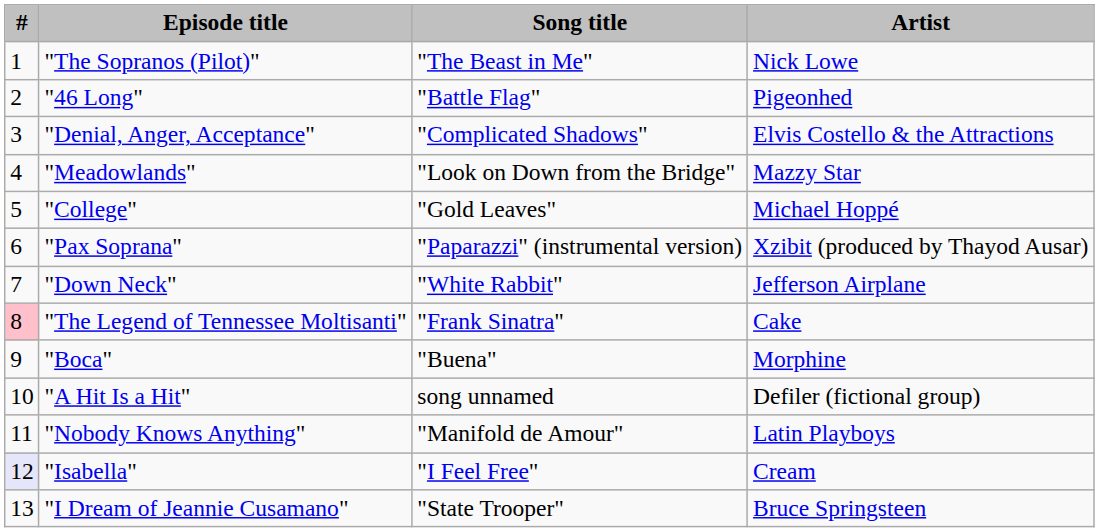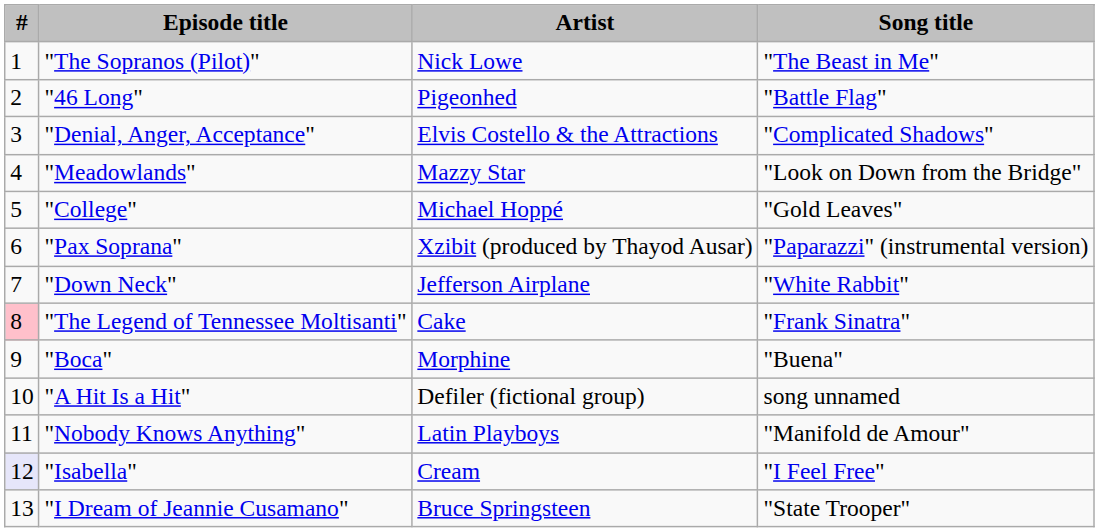columns swapped: Song title <-> Artist
